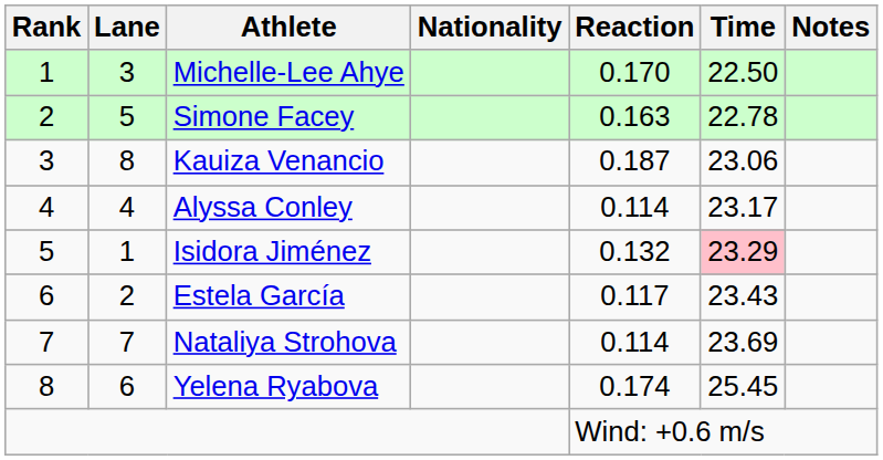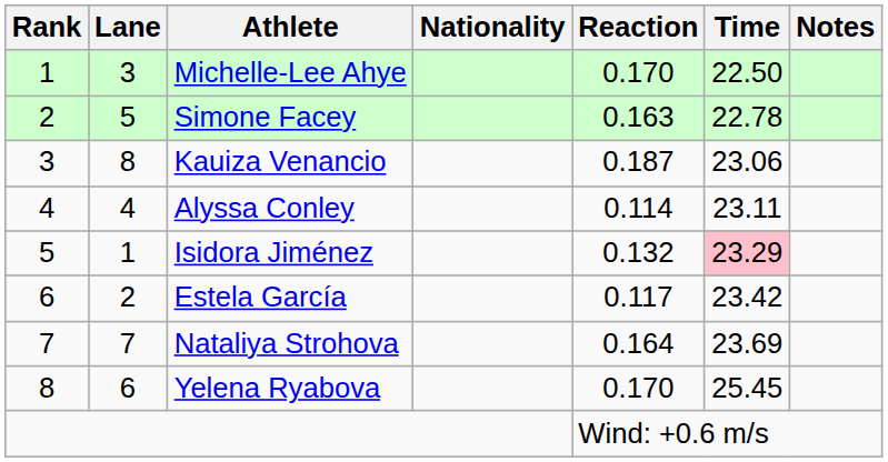Alyssa Conley | Time: 23.17 -> 23.11
Estela García | Time: 23.43 -> 23.42
Nataliya Strohova | Reaction: 0.114 -> 0.164
Yelena Ryabova | Reaction: 0.174 -> 0.170
